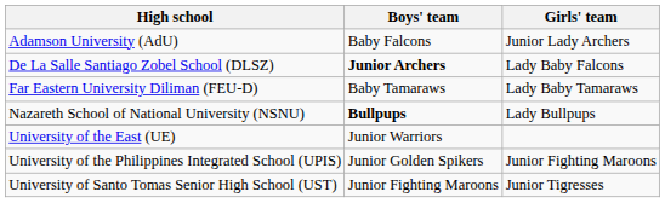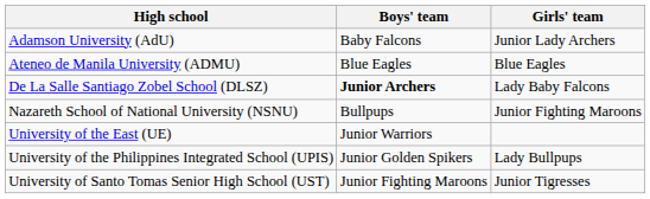+ row: Ateneo de Manila University (ADMU) | Blue Eagles | Blue Eagles
- row: Far Eastern University Diliman (FEU-D) | Baby Tamaraws | Lady Baby Tamaraws
Nazareth School of National University (NSNU) | Boys' team: bold -> normal
Nazareth School of National University (NSNU) | Girls' team: Lady Bullpups -> Junior Fighting Maroons
University of the Philippines Integrated School (UPIS) | Girls' team: Junior Fighting Maroons -> Lady Bullpups
